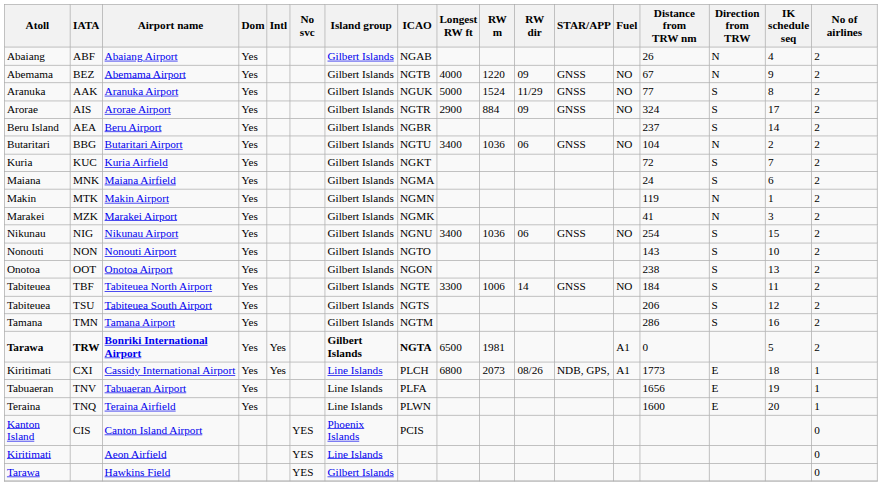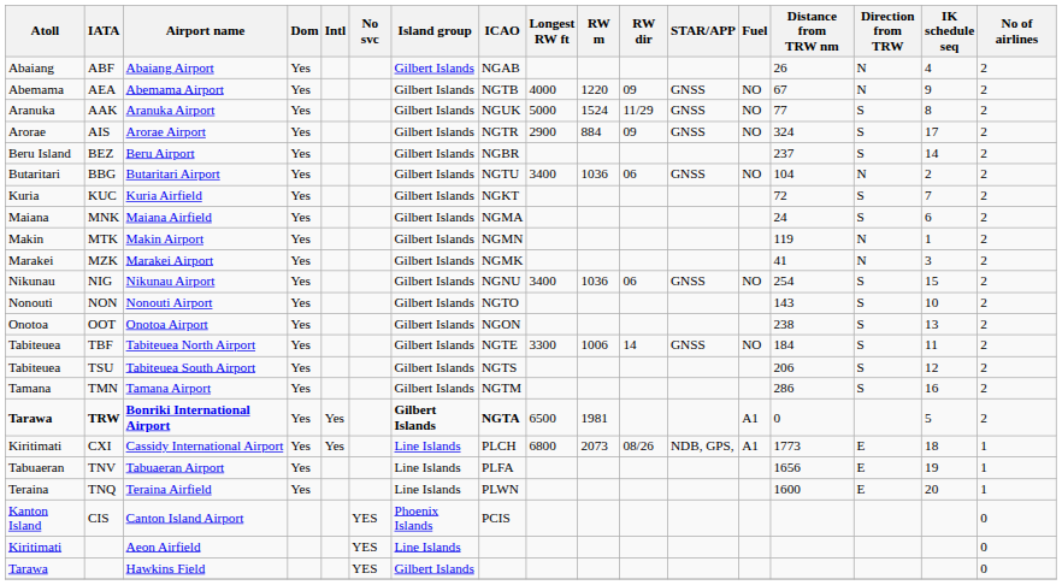Abemama Airport | IATA: BEZ -> AEA
Beru Airport | IATA: AEA -> BEZ
